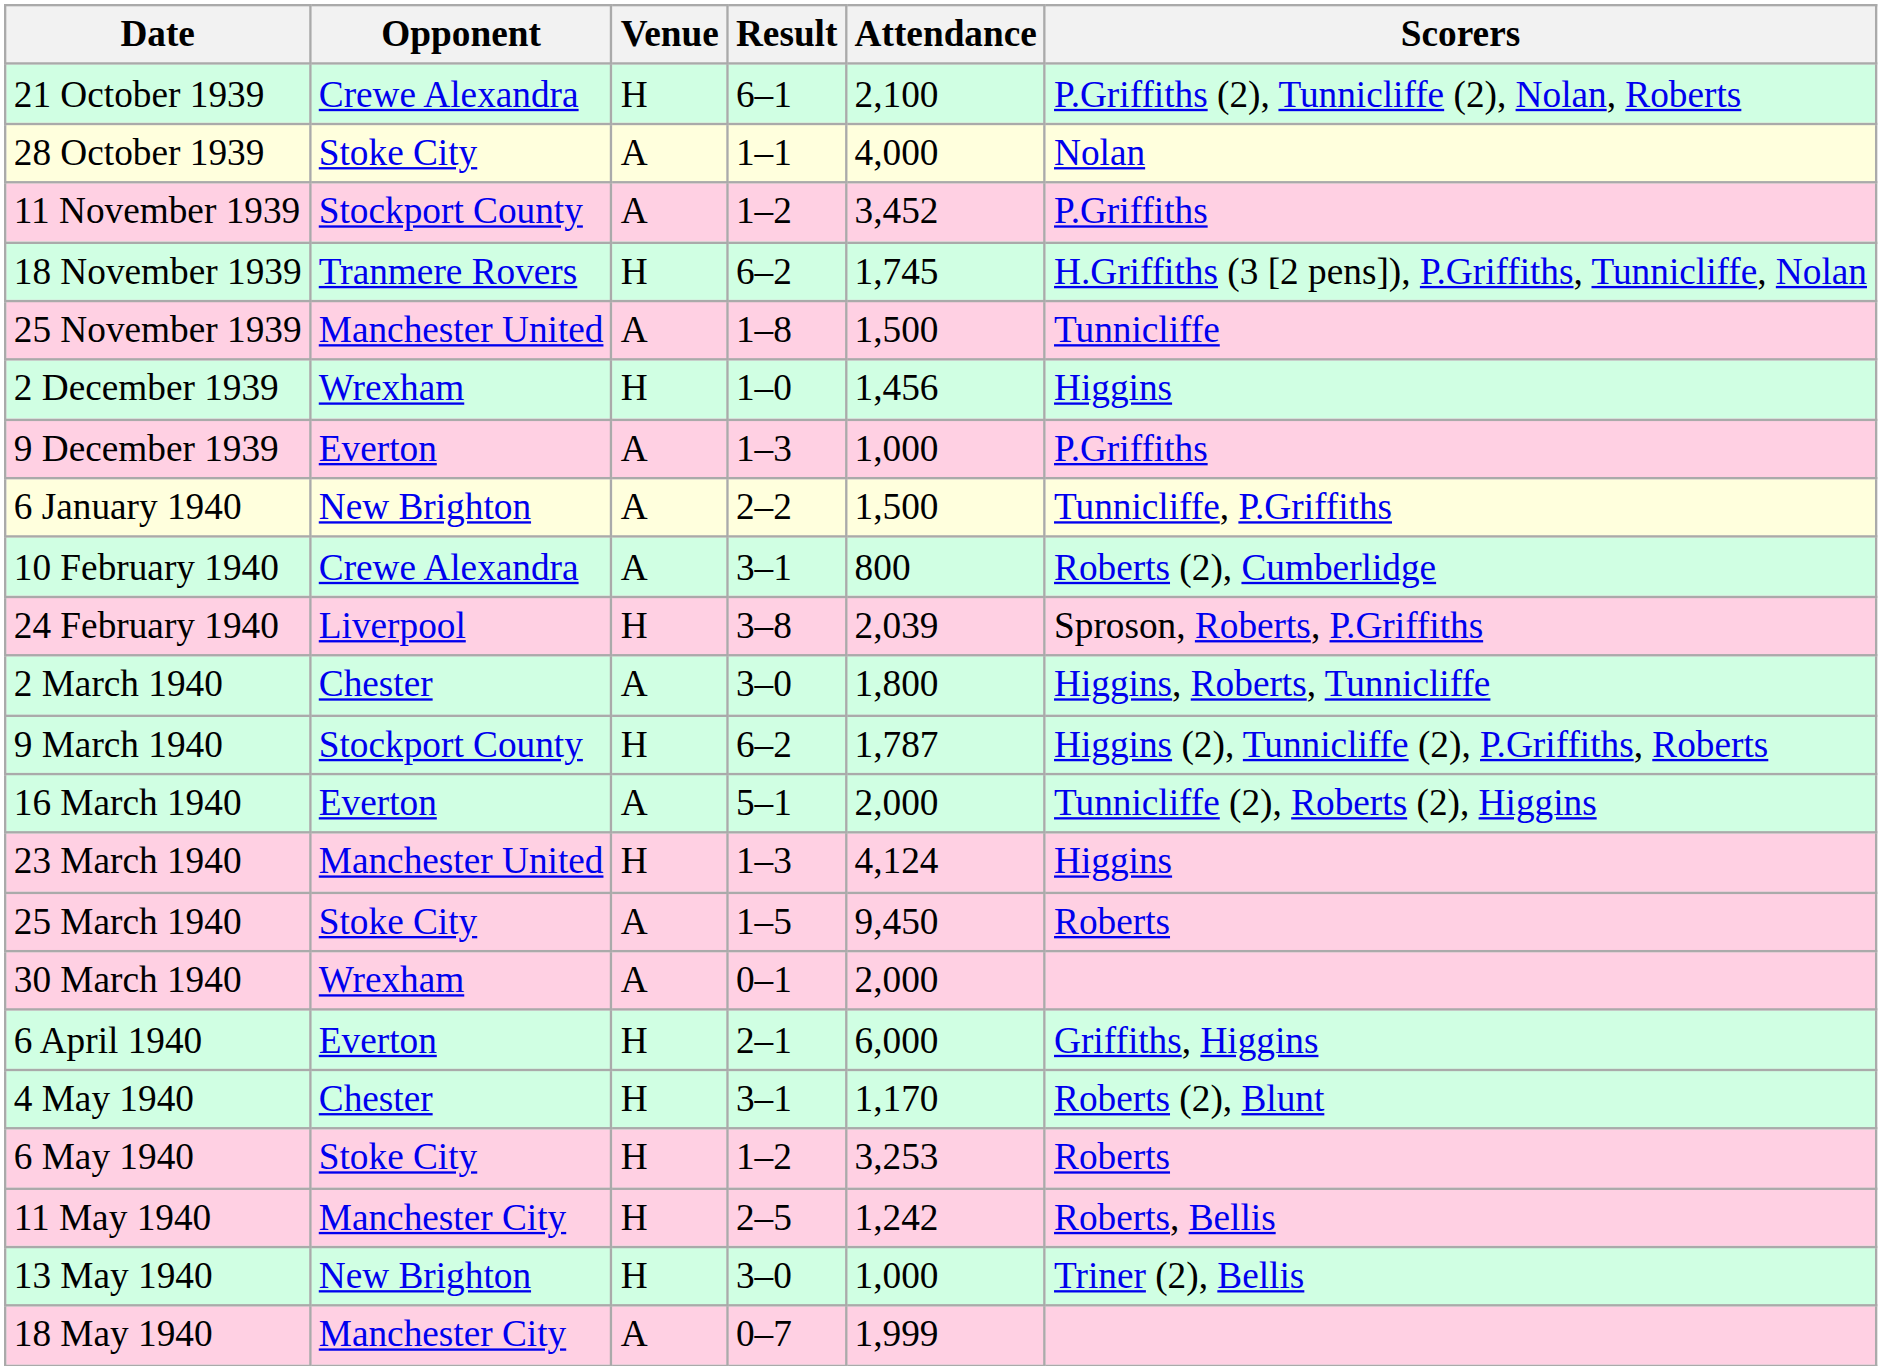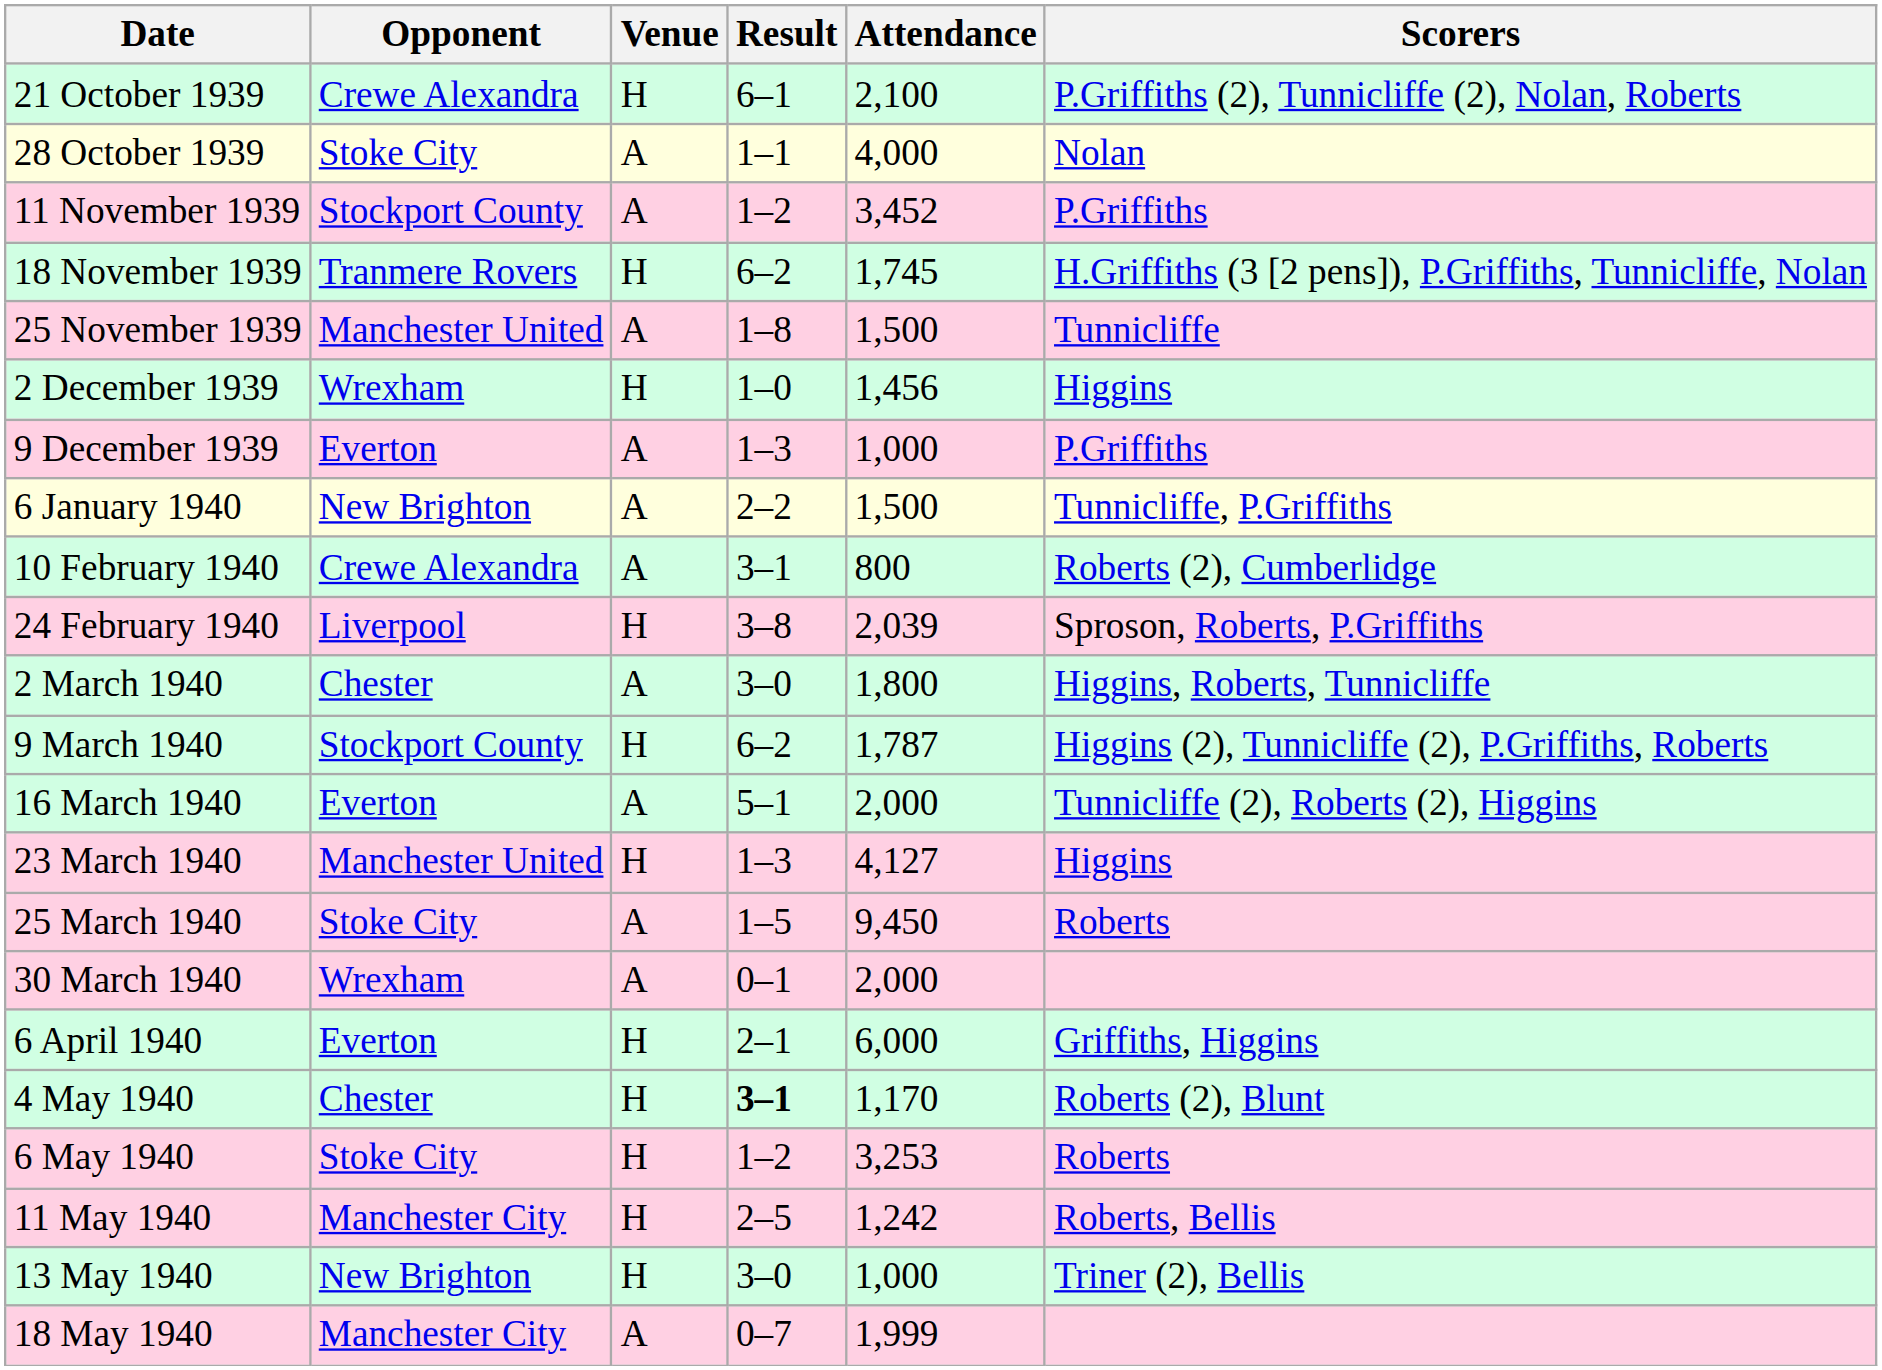23 March 1940 | Attendance: 4,124 -> 4,127
4 May 1940 | Result: normal -> bold
